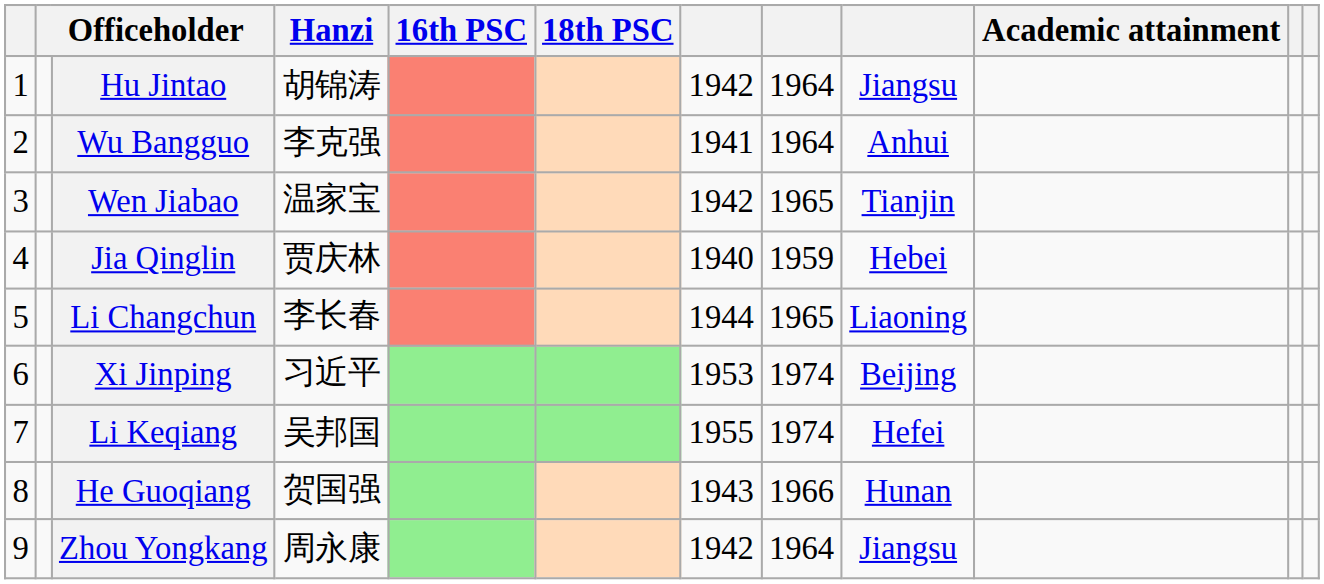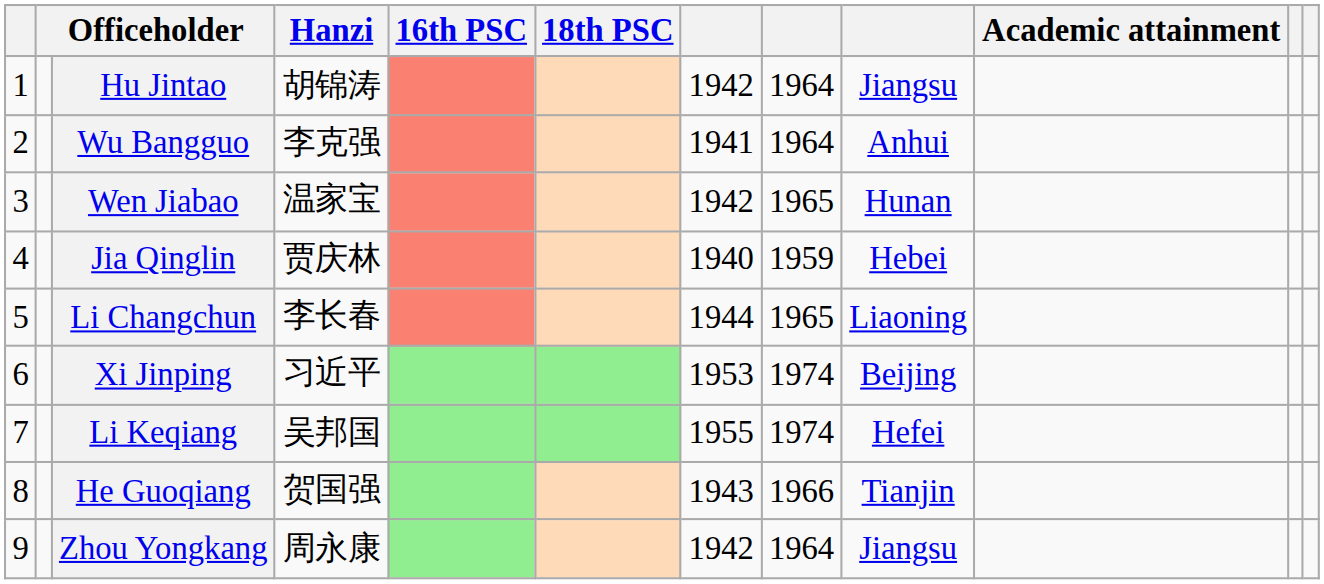Wen Jiabao | column 9: Tianjin -> Hunan
He Guoqiang | column 9: Hunan -> Tianjin
